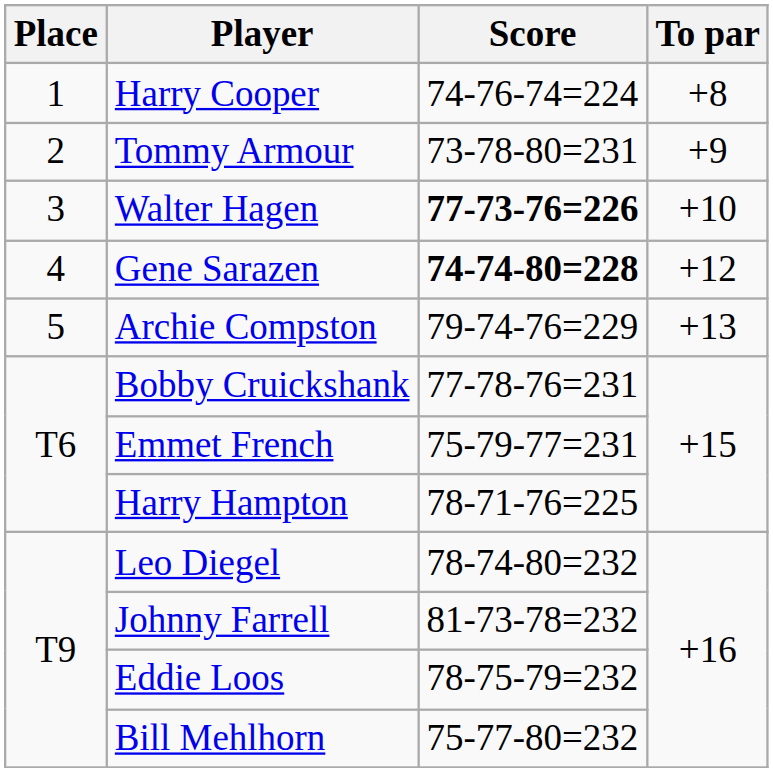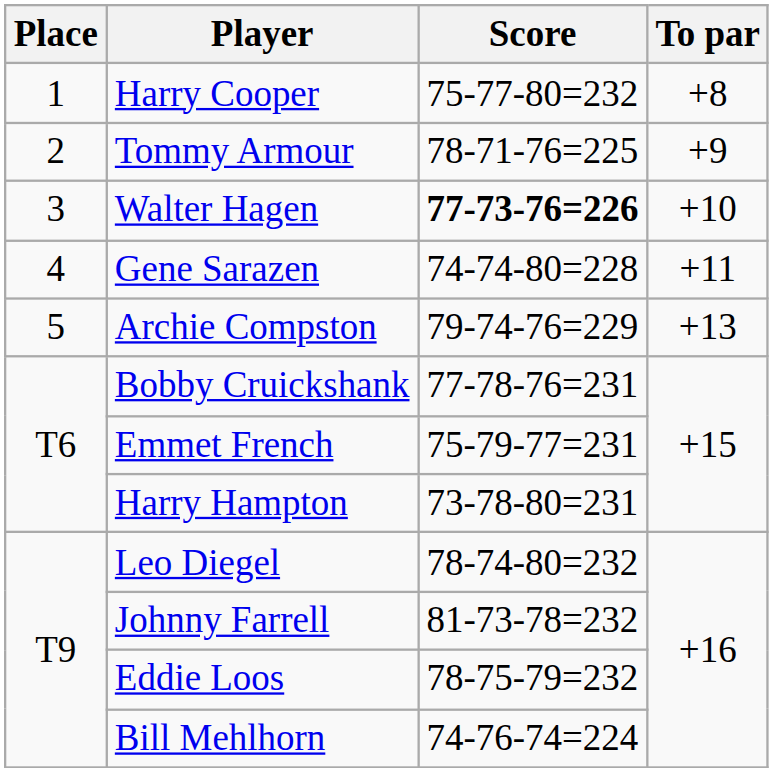Harry Cooper | Score: 74-76-74=224 -> 75-77-80=232
Tommy Armour | Score: 73-78-80=231 -> 78-71-76=225
Gene Sarazen | Score: bold -> normal
Gene Sarazen | To par: +12 -> +11
Harry Hampton | Score: 78-71-76=225 -> 73-78-80=231
Bill Mehlhorn | Score: 75-77-80=232 -> 74-76-74=224
